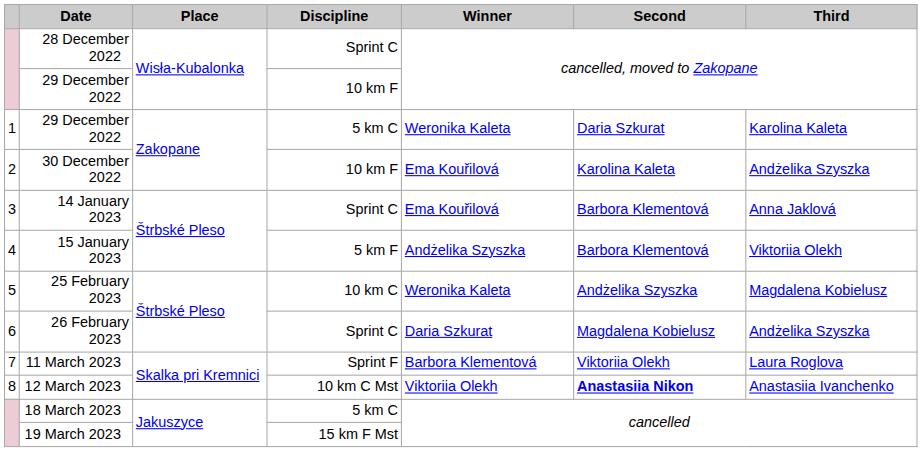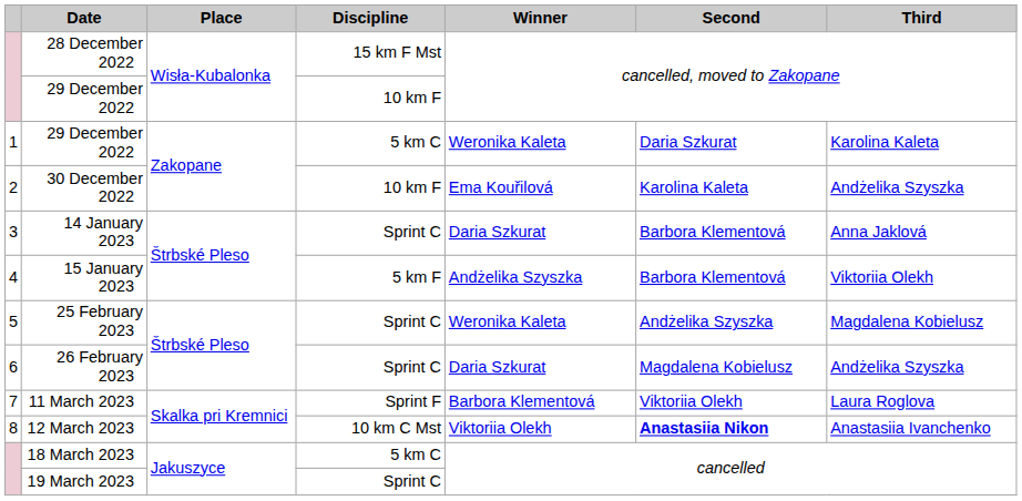28 December 2022 | Discipline: Sprint C -> 15 km F Mst
14 January 2023 | Winner: Ema Kouřilová -> Daria Szkurat
25 February 2023 | Discipline: 10 km C -> Sprint C
19 March 2023 | Discipline: 15 km F Mst -> Sprint C
